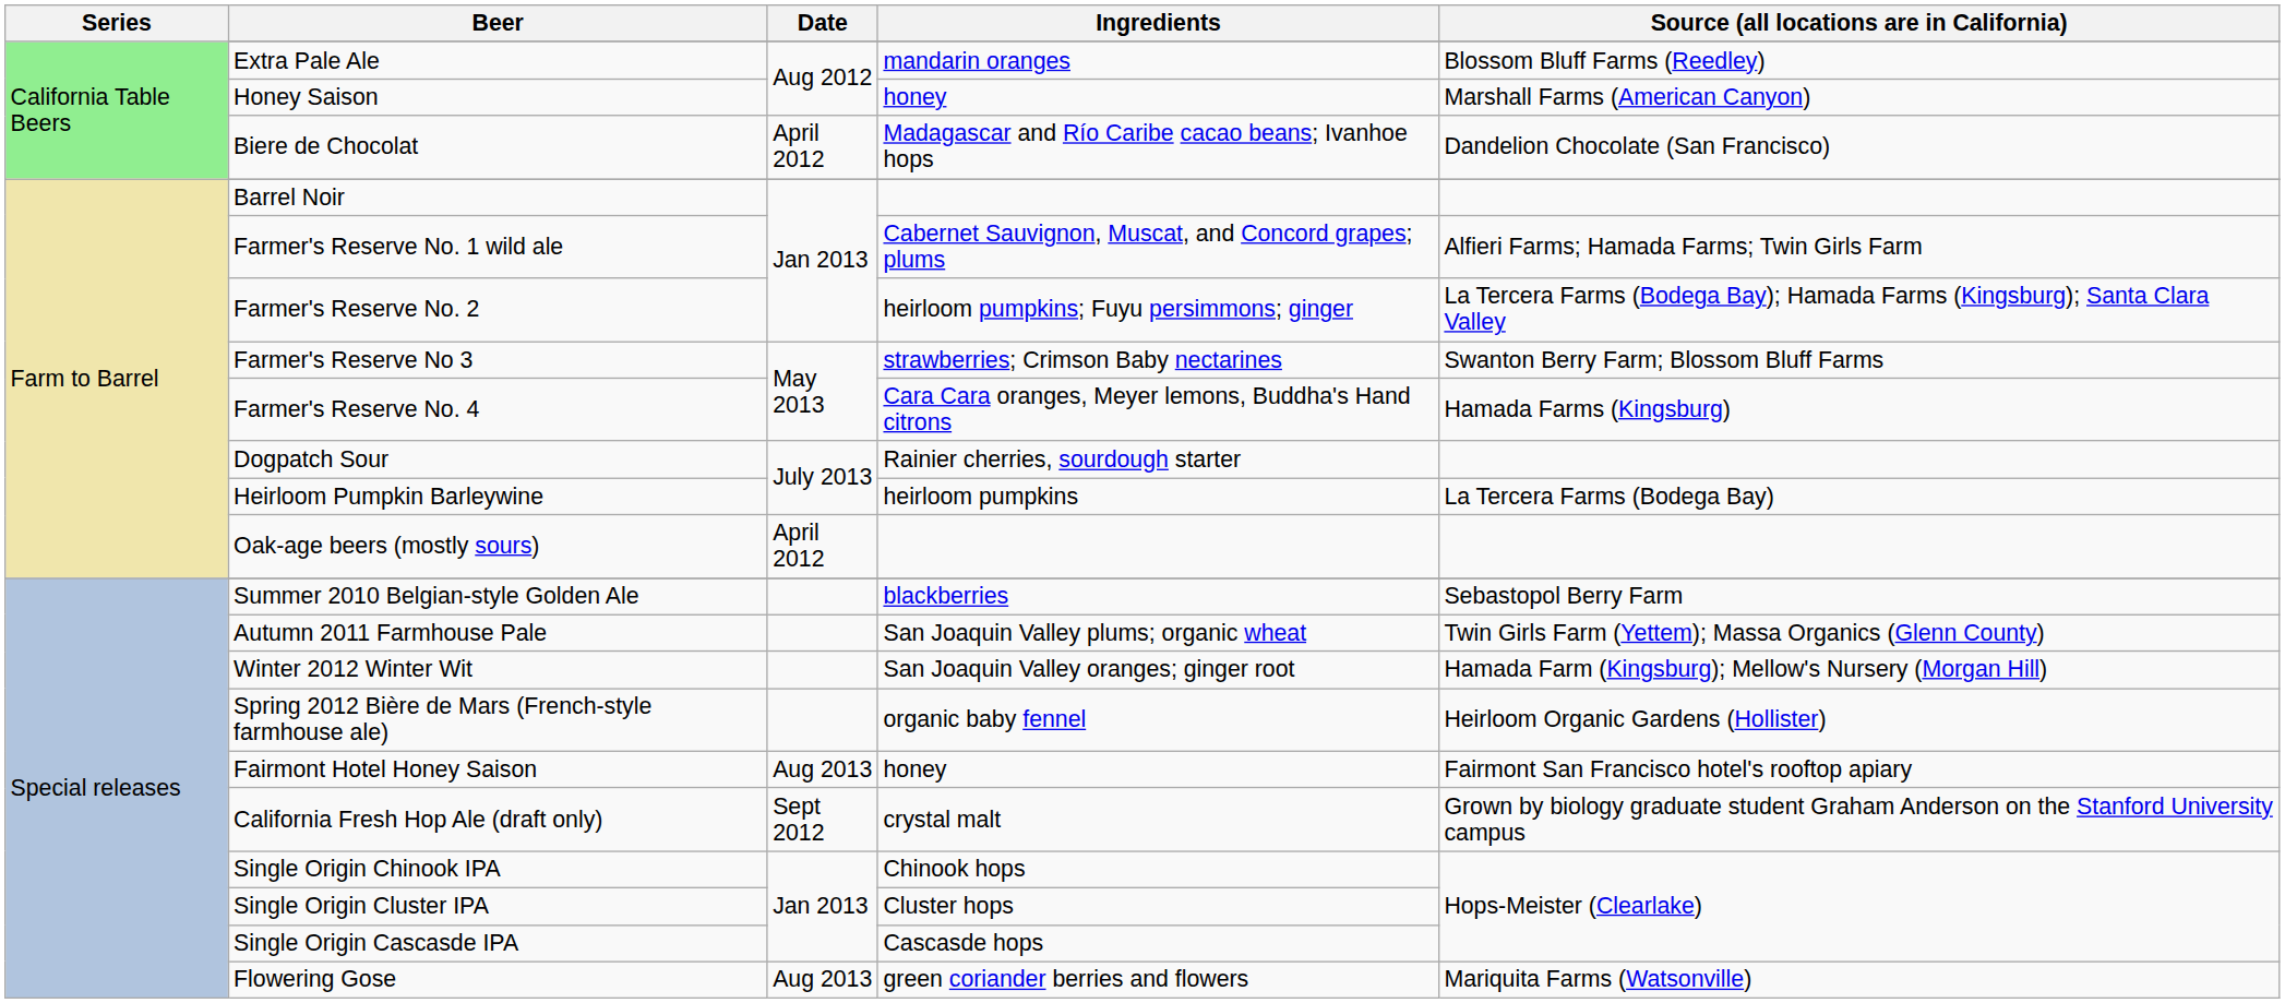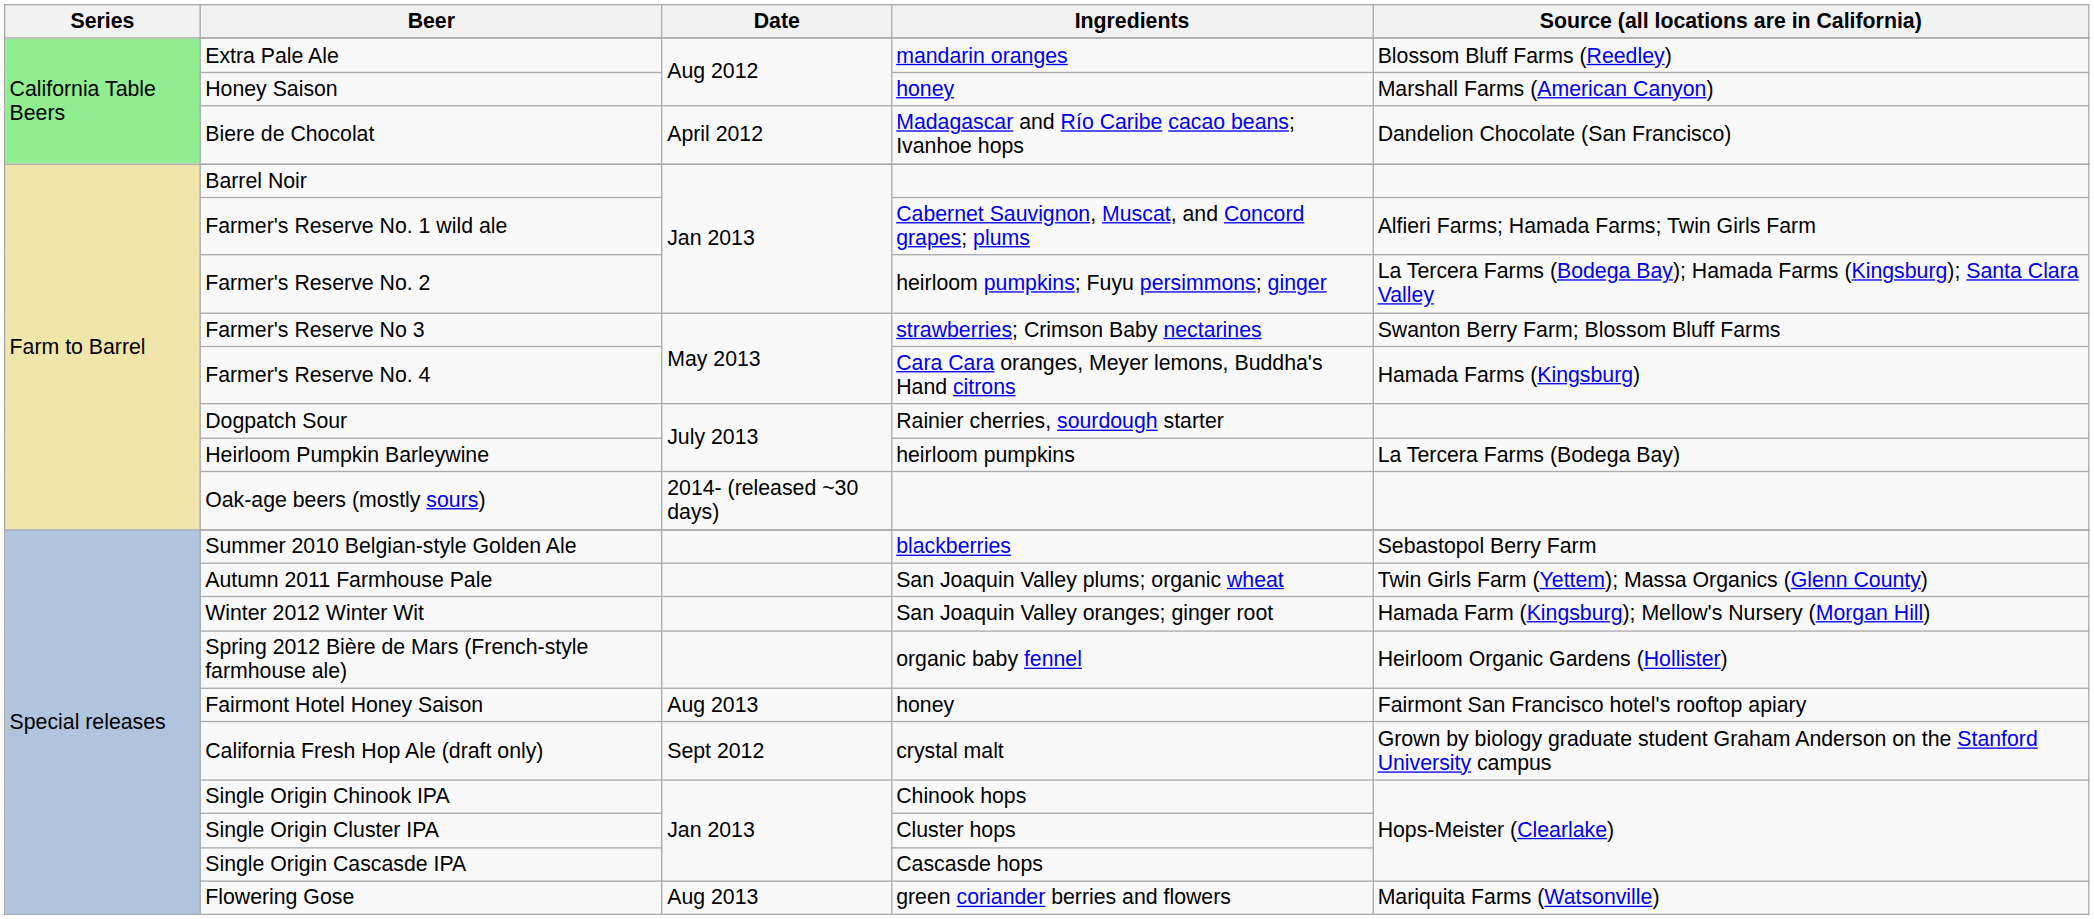Oak-age beers (mostly sours) | Date: April 2012 -> 2014- (released ~30 days)
